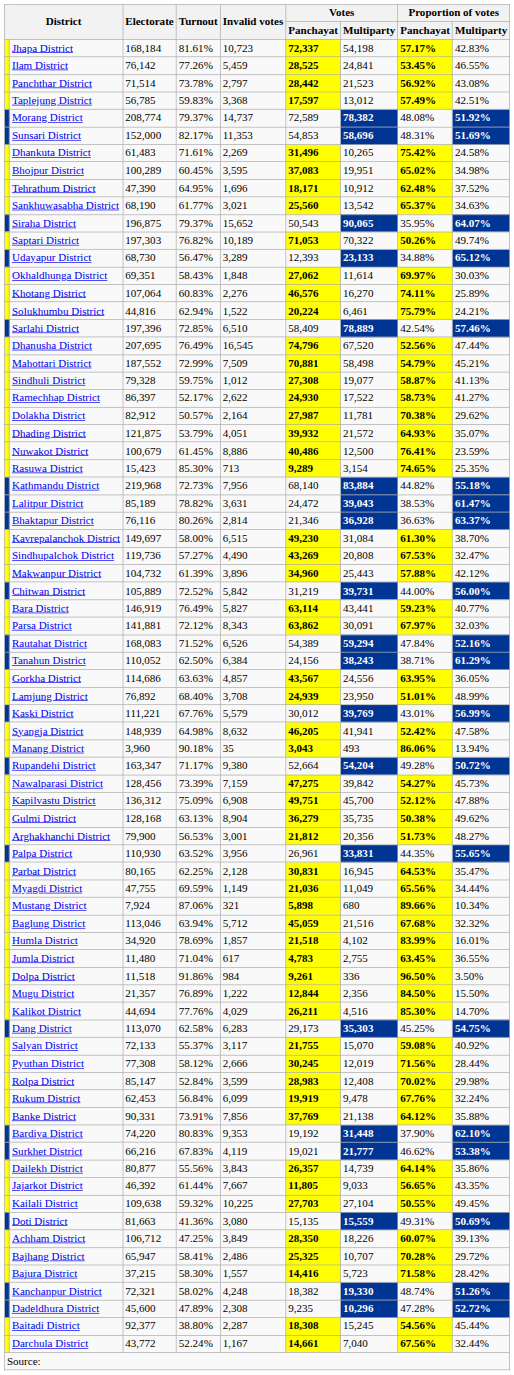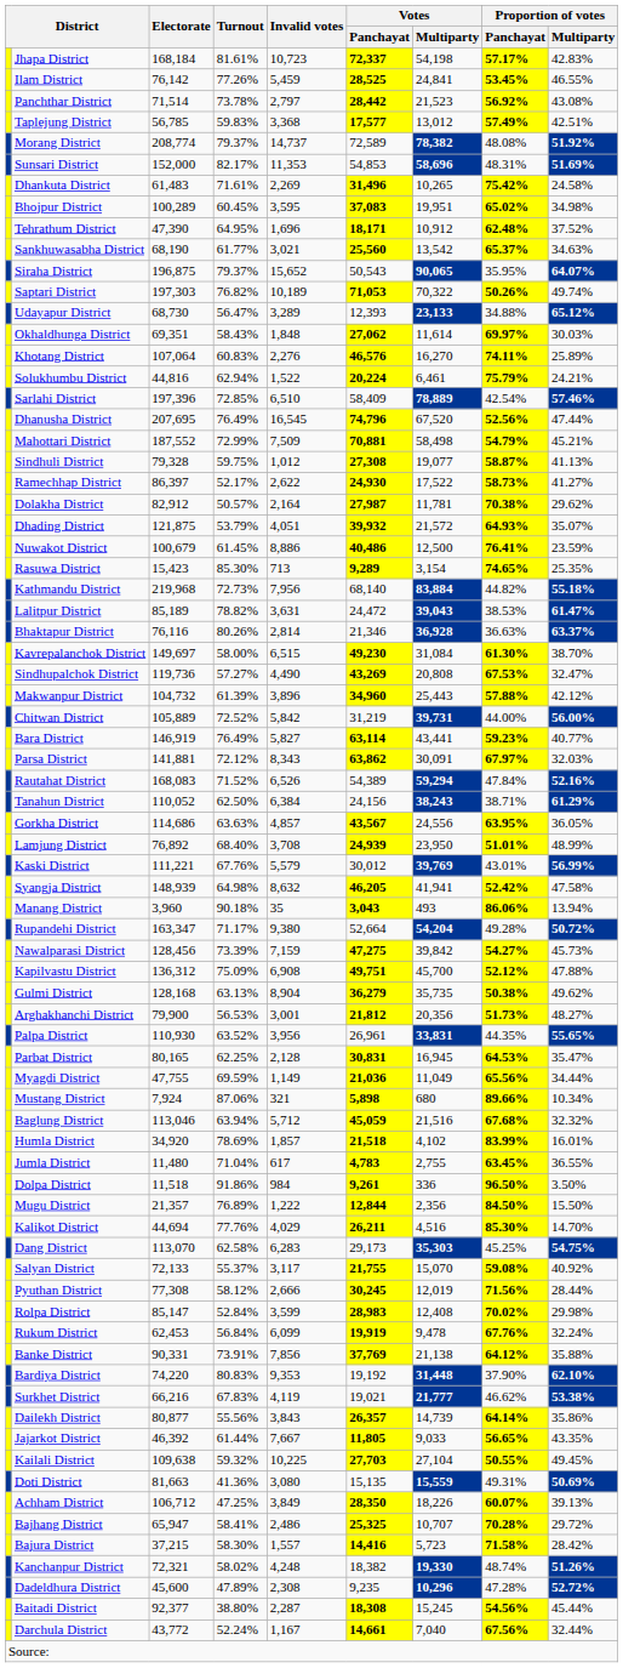Taplejung District | Votes / Panchayat: 17,597 -> 17,577
